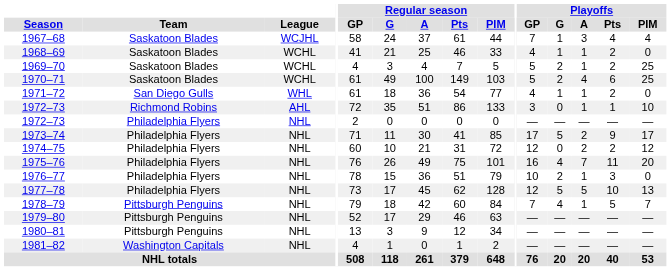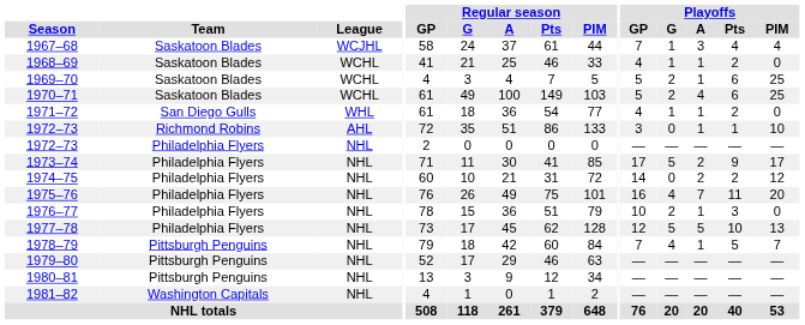1969–70 | Playoffs / Pts: 2 -> 6
1974–75 | Playoffs / GP: 12 -> 14
